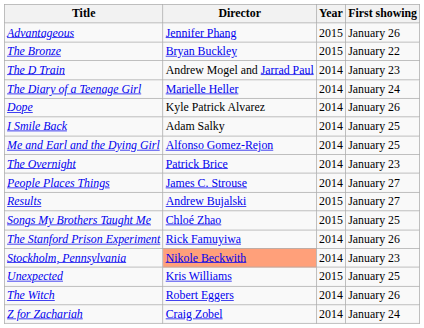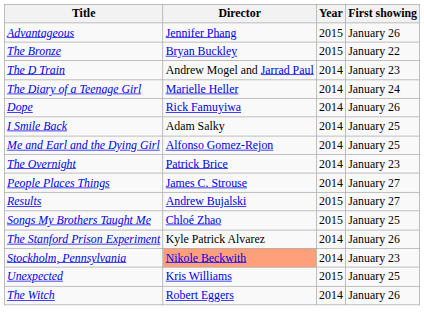Dope | Director: Kyle Patrick Alvarez -> Rick Famuyiwa
The Stanford Prison Experiment | Director: Rick Famuyiwa -> Kyle Patrick Alvarez
- row: Z for Zachariah | Craig Zobel | 2014 | January 24
